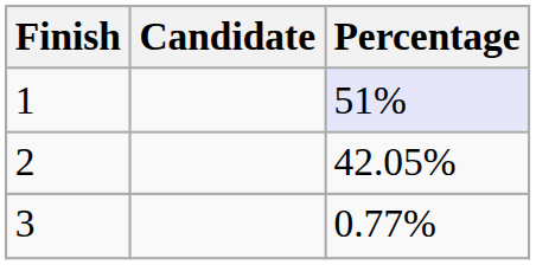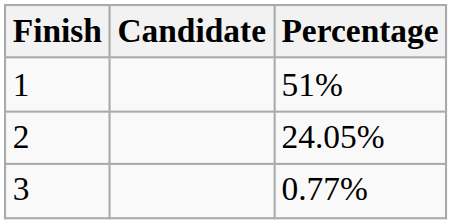1 | Percentage: lavender background -> no background
2 | Percentage: 42.05% -> 24.05%
